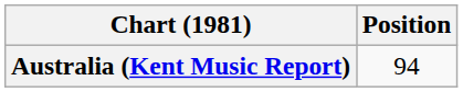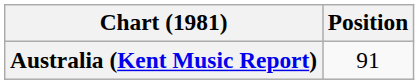Australia (Kent Music Report) | Position: 94 -> 91
